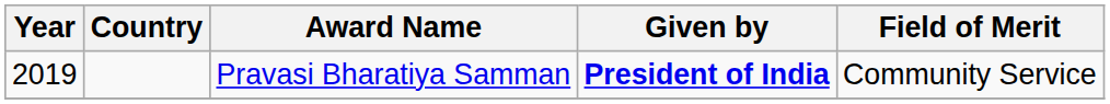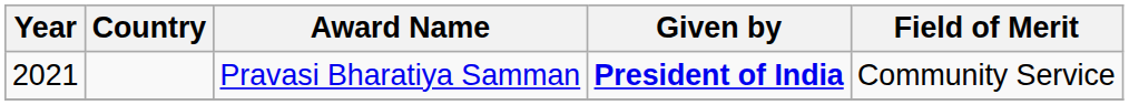Pravasi Bharatiya Samman | Year: 2019 -> 2021
